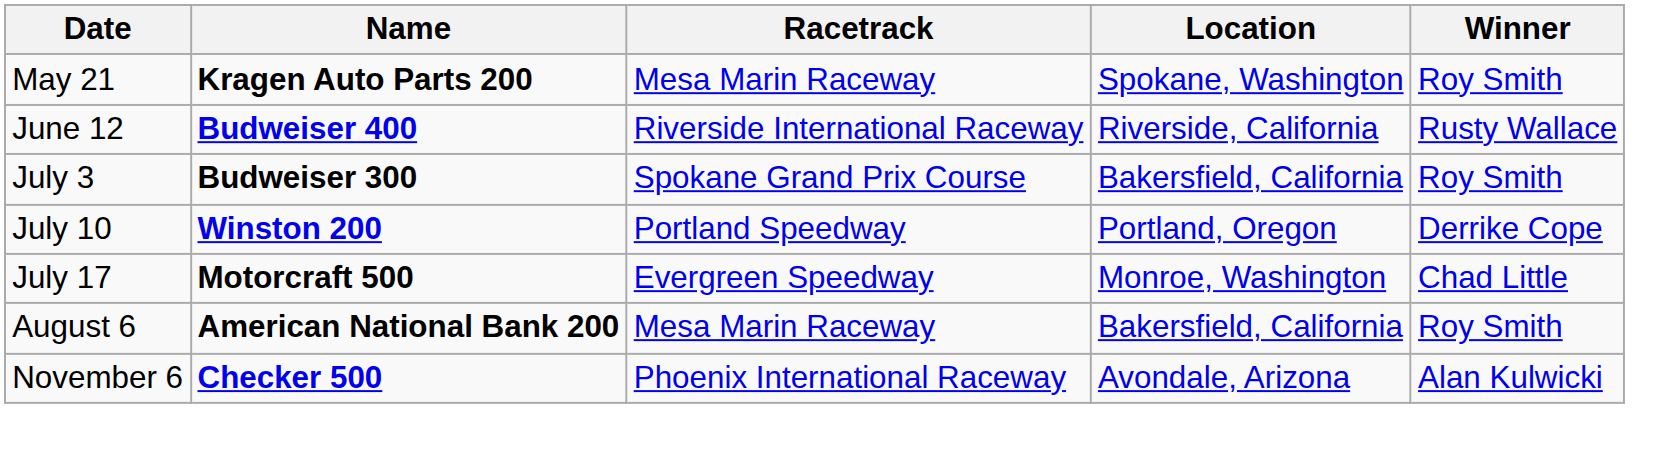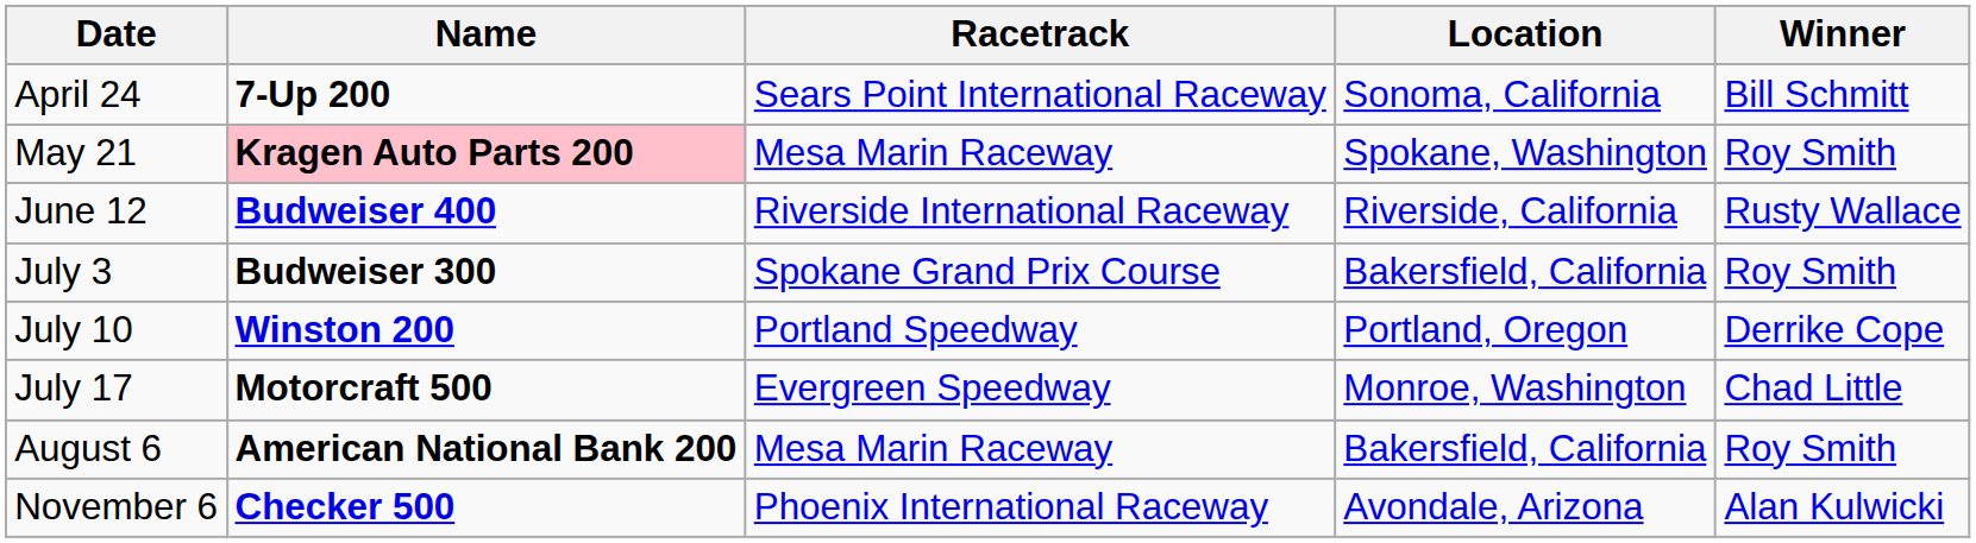+ row: April 24 | 7-Up 200 | Sears Point International Raceway | Sonoma, California | Bill Schmitt
May 21 | Name: no background -> pink background
